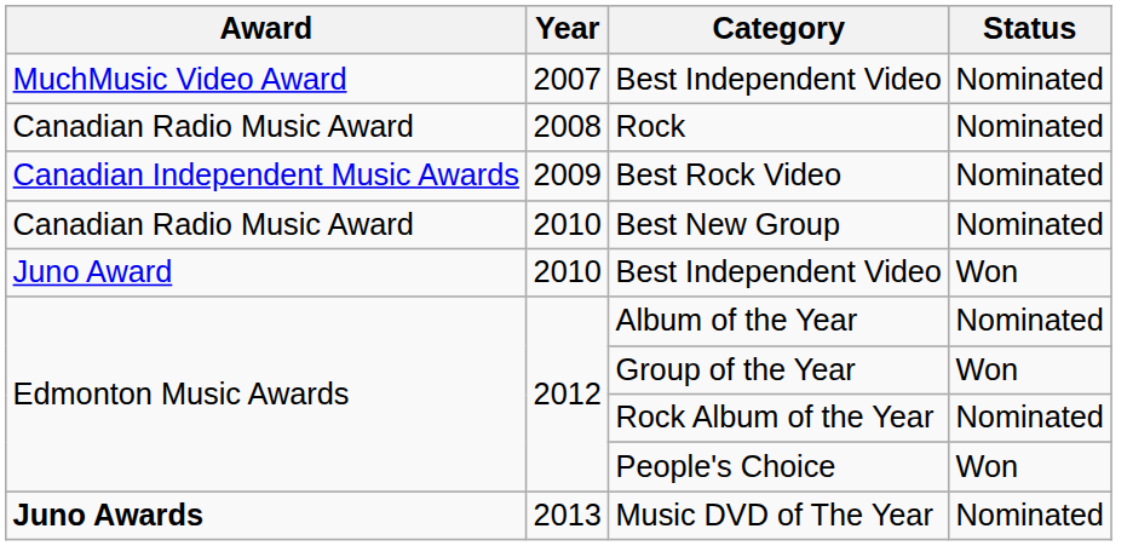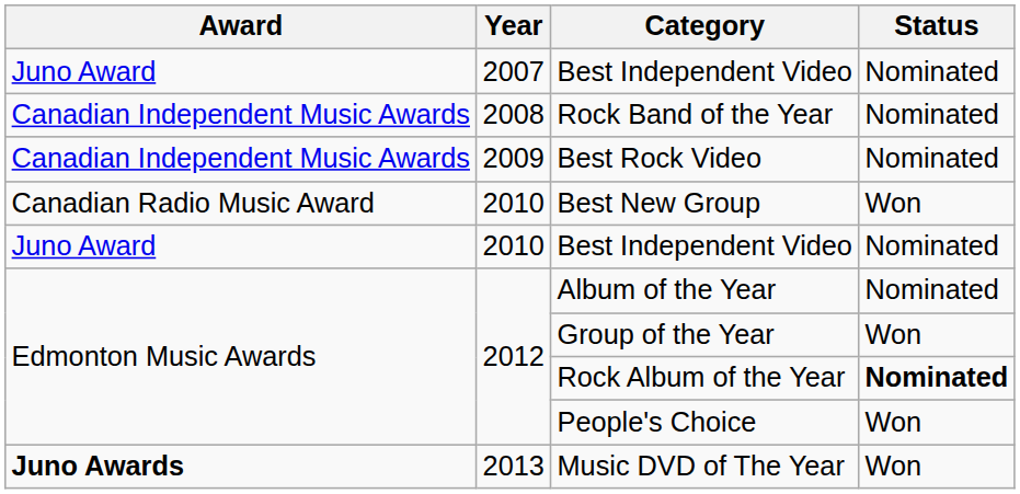2007 / Best Independent Video | Award: MuchMusic Video Award -> Juno Award
- row: Canadian Radio Music Award | 2008 | Rock | Nominated
+ row: Canadian Independent Music Awards | 2008 | Rock Band of the Year | Nominated
Best New Group | Status: Nominated -> Won
2010 / Best Independent Video | Status: Won -> Nominated
Rock Album of the Year | Status: normal -> bold
Music DVD of The Year | Status: Nominated -> Won
